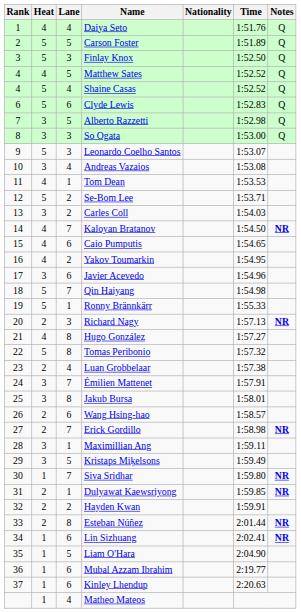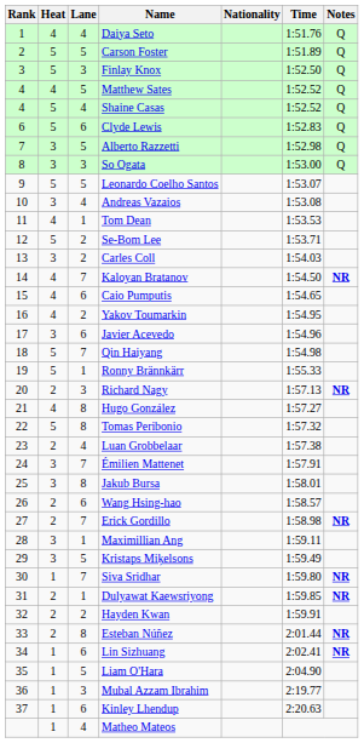Leonardo Coelho Santos | Lane: 3 -> 5
Mubal Azzam Ibrahim | Lane: 6 -> 3
